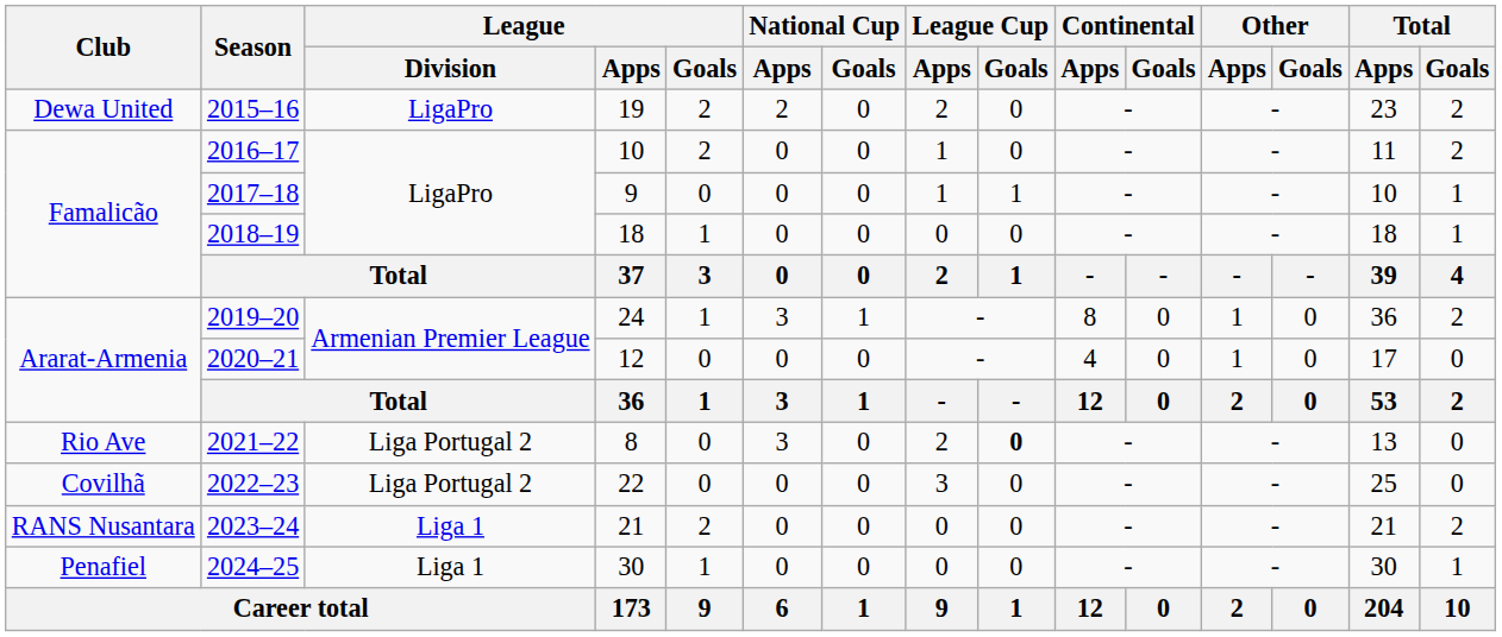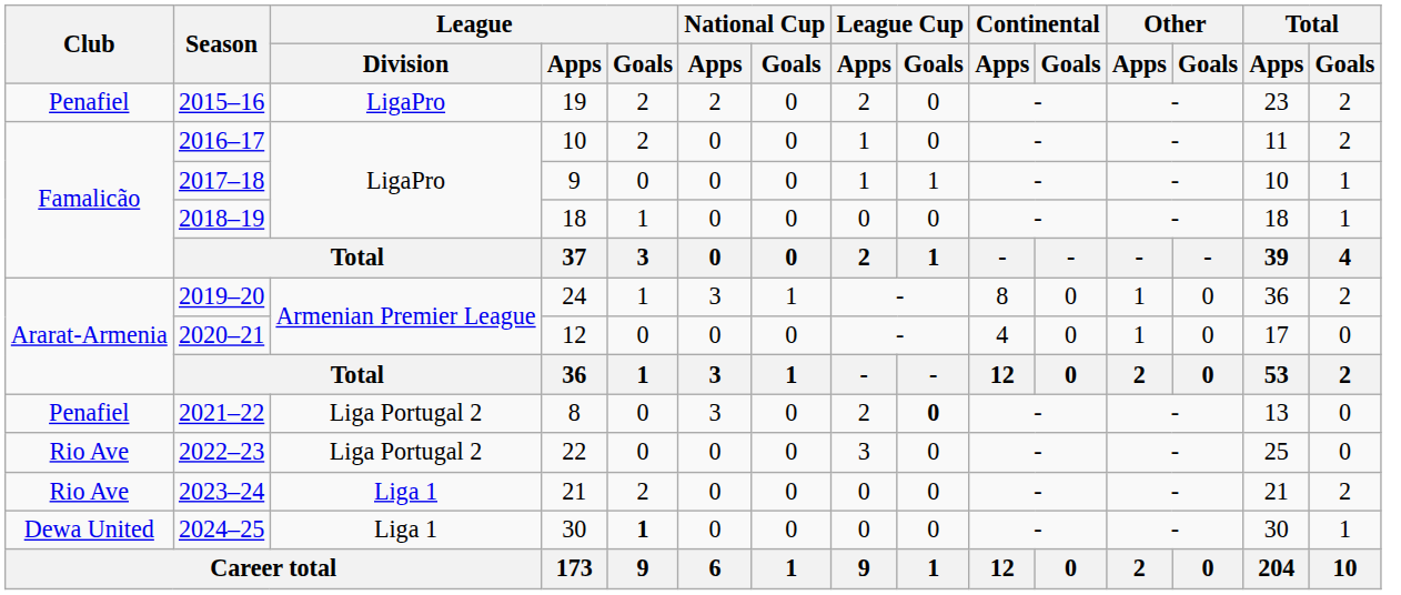2015–16 | Club: Dewa United -> Penafiel
2021–22 | Club: Rio Ave -> Penafiel
2022–23 | Club: Covilhã -> Rio Ave
2023–24 | Club: RANS Nusantara -> Rio Ave
2024–25 | Club: Penafiel -> Dewa United
2024–25 | League / Goals: normal -> bold
